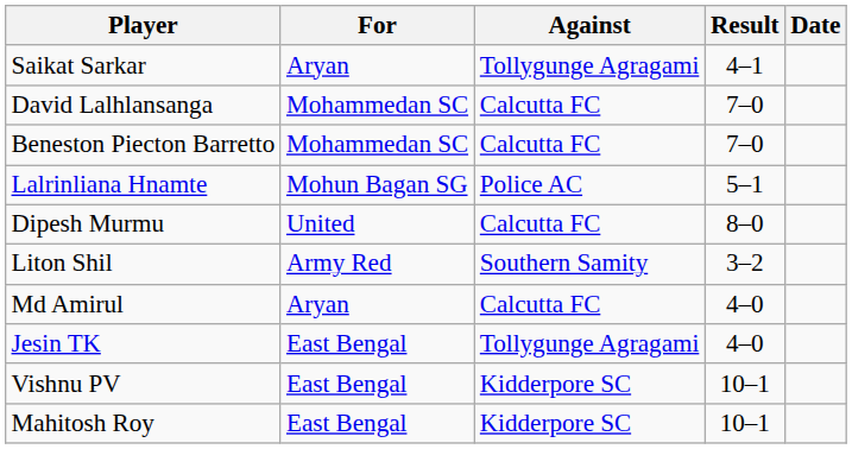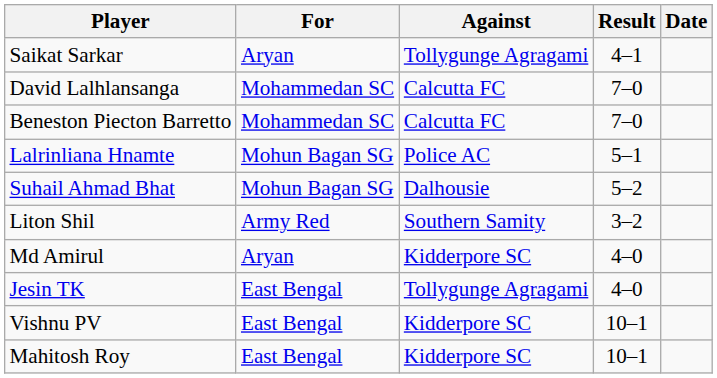+ row: Suhail Ahmad Bhat | Mohun Bagan SG | Dalhousie | 5–2
- row: Dipesh Murmu | United | Calcutta FC | 8–0
Md Amirul | Against: Calcutta FC -> Kidderpore SC
